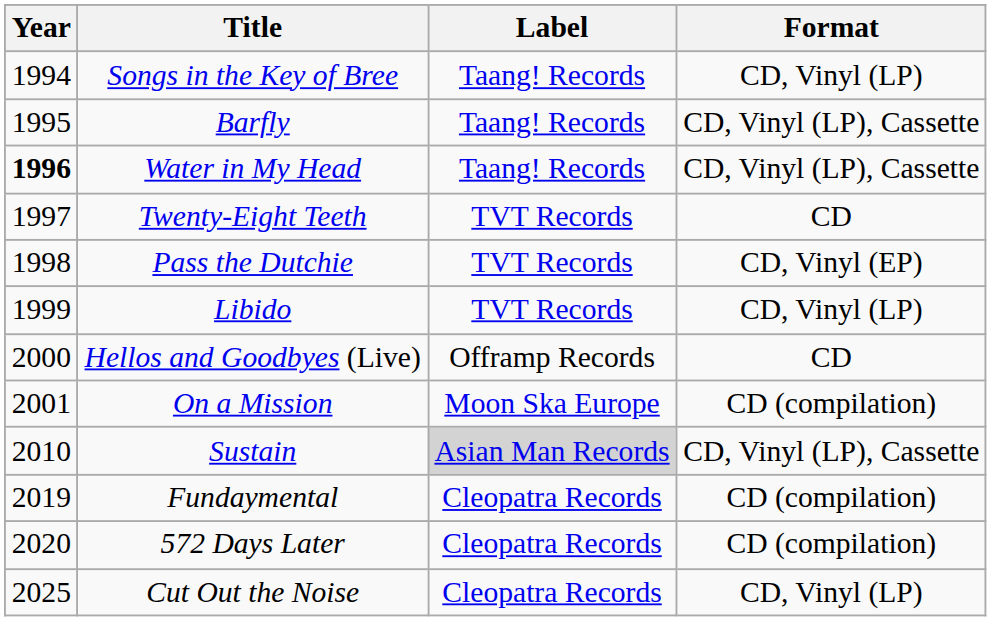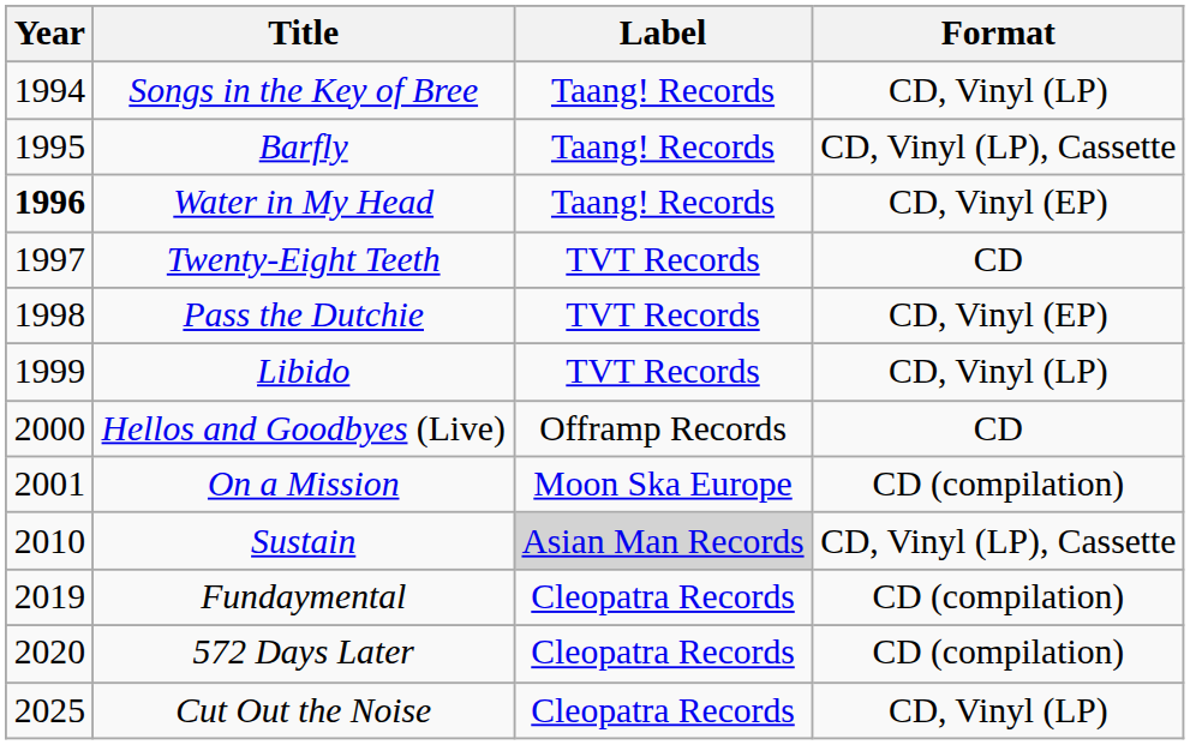Water in My Head | Format: CD, Vinyl (LP), Cassette -> CD, Vinyl (EP)
